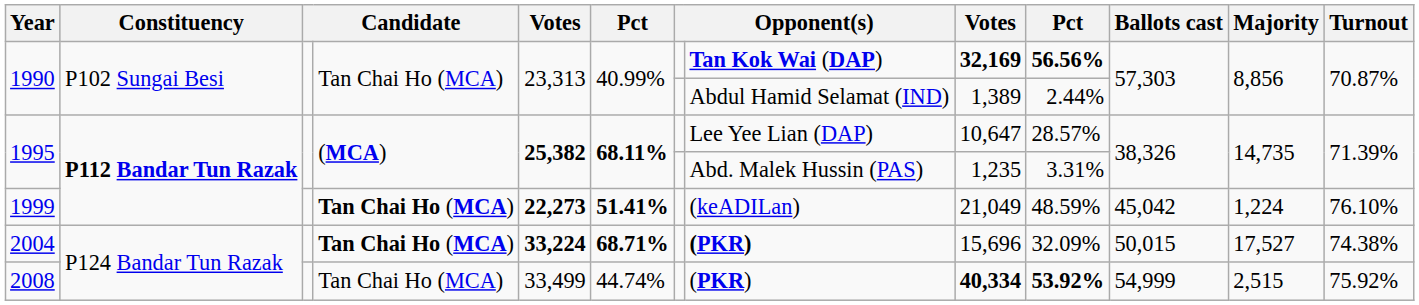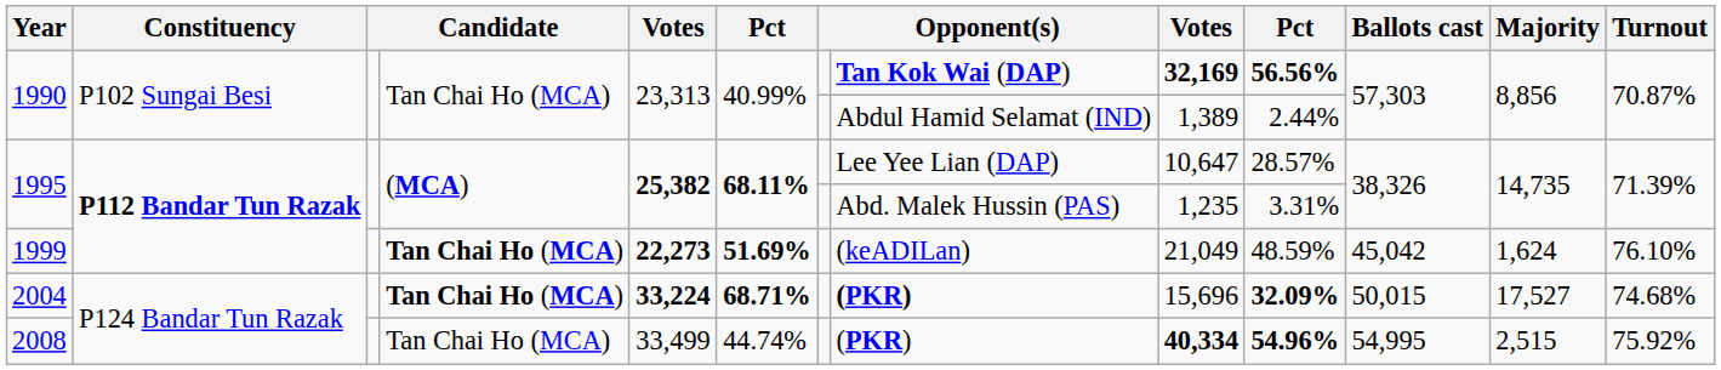1999 | column 6: 51.41% -> 51.69%
1999 | Majority: 1,224 -> 1,624
2004 | column 10: normal -> bold
2004 | Turnout: 74.38% -> 74.68%
2008 | column 10: 53.92% -> 54.96%
2008 | Ballots cast: 54,999 -> 54,995
